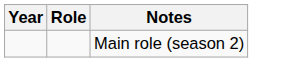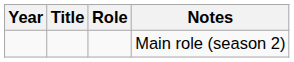+ column: Title
